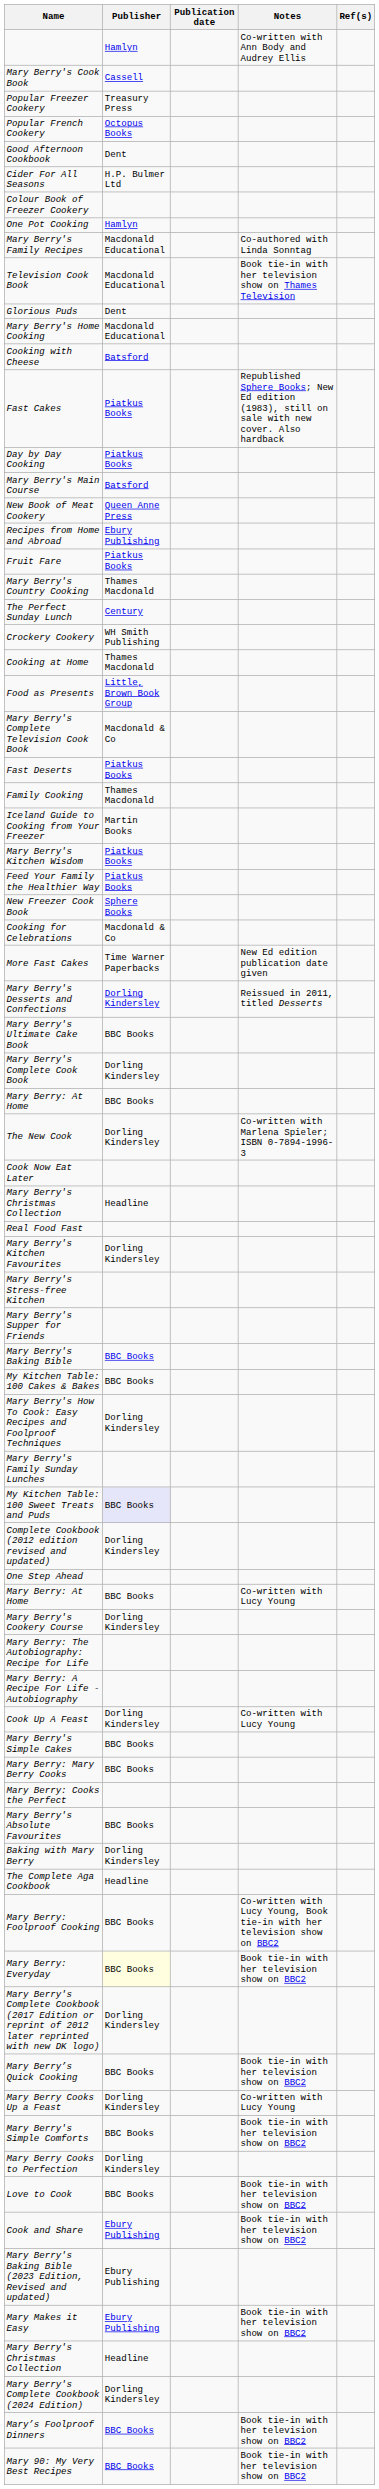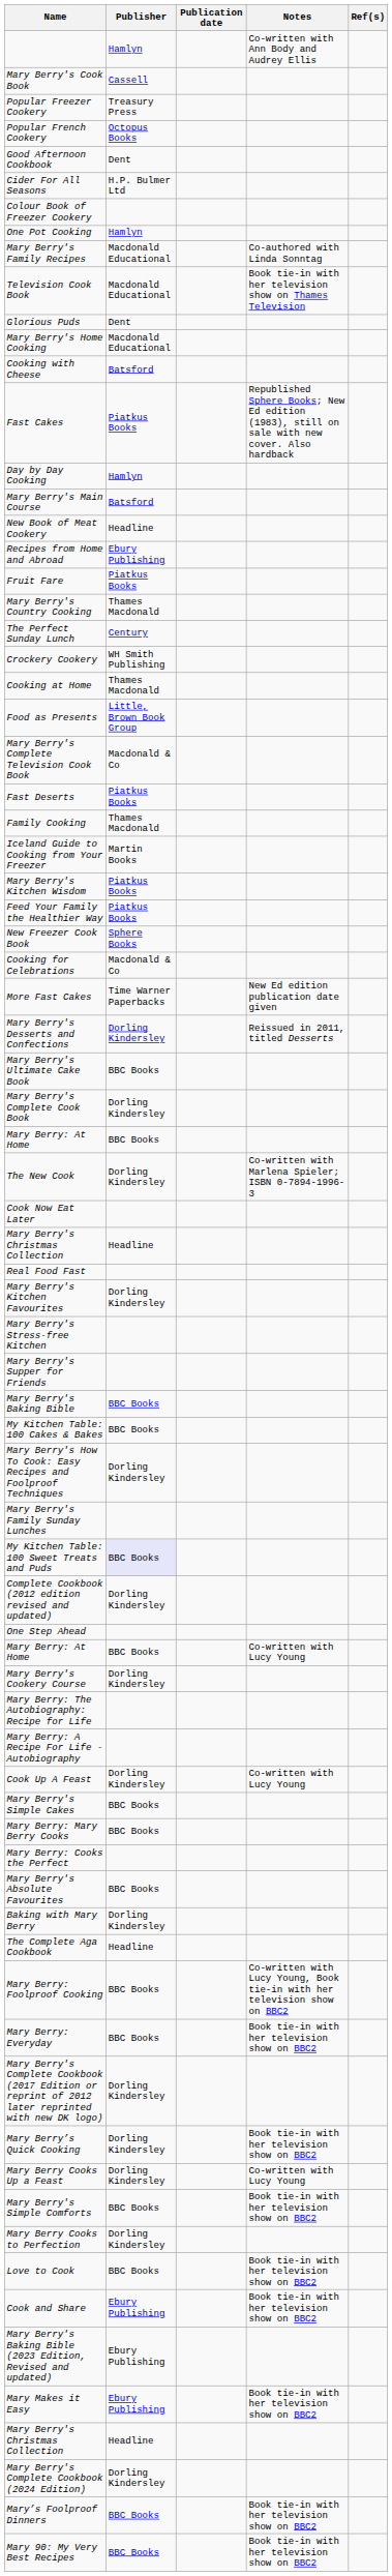Day by Day Cooking | Publisher: Piatkus Books -> Hamlyn
New Book of Meat Cookery | Publisher: Queen Anne Press -> Headline
Mary Berry: Everyday | Publisher: lightyellow background -> no background
Mary Berry’s Quick Cooking | Publisher: BBC Books -> Dorling Kindersley
